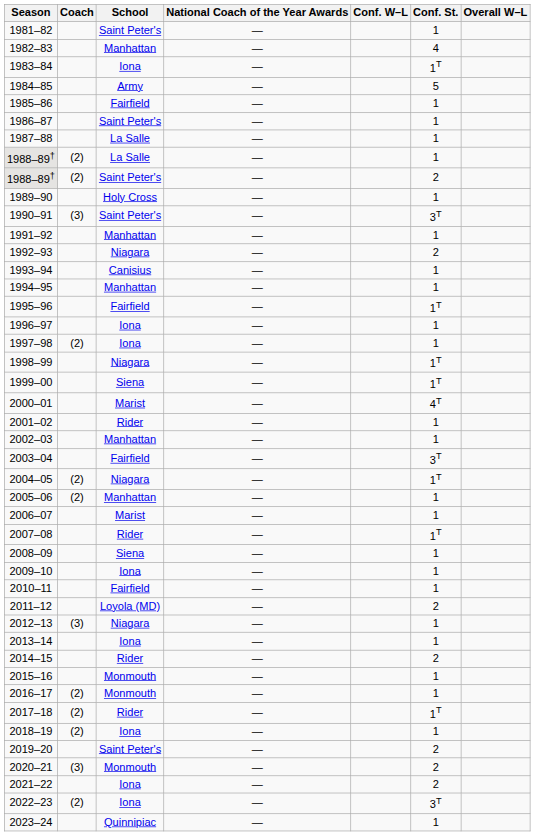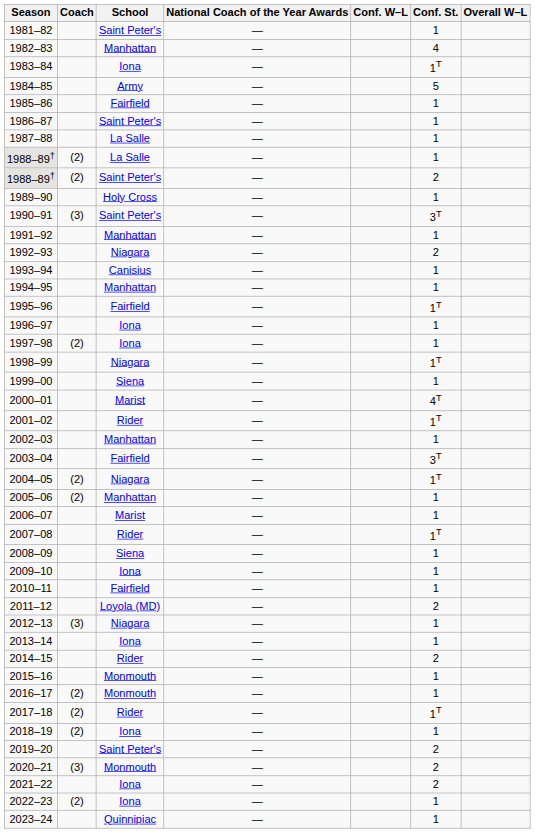1999–00 | Conf. St.: 1T -> 1
2001–02 | Conf. St.: 1 -> 1T
2022–23 | Conf. St.: 3T -> 1
